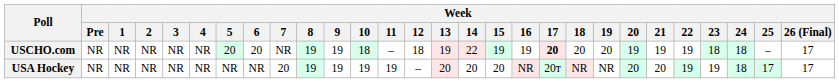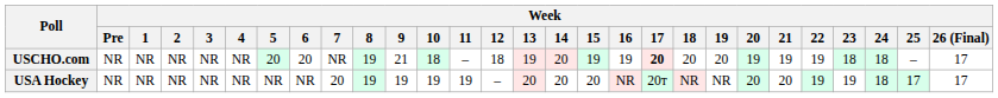USCHO.com | Week / 9: 19 -> 21
USCHO.com | Week / 14: 22 -> 20
